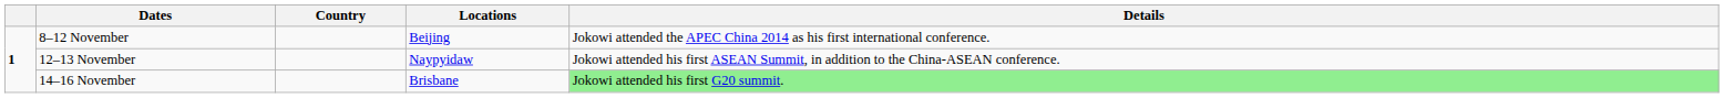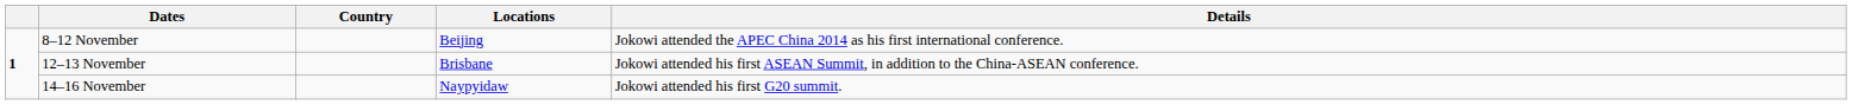12–13 November | Locations: Naypyidaw -> Brisbane
14–16 November | Locations: Brisbane -> Naypyidaw
14–16 November | Details: lightgreen background -> no background
